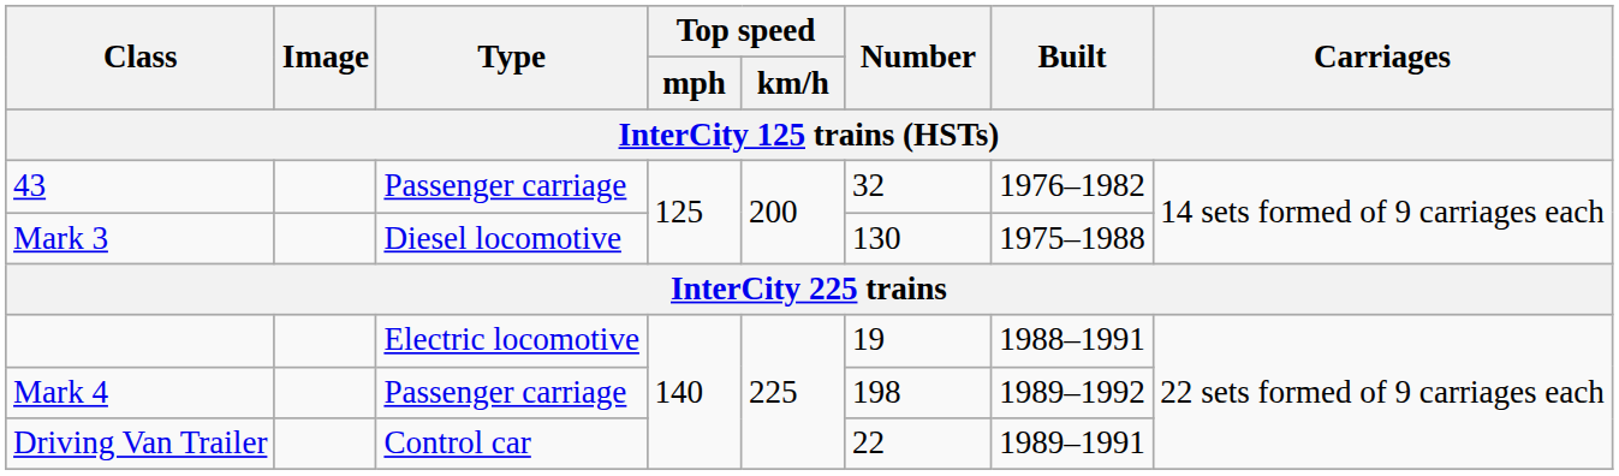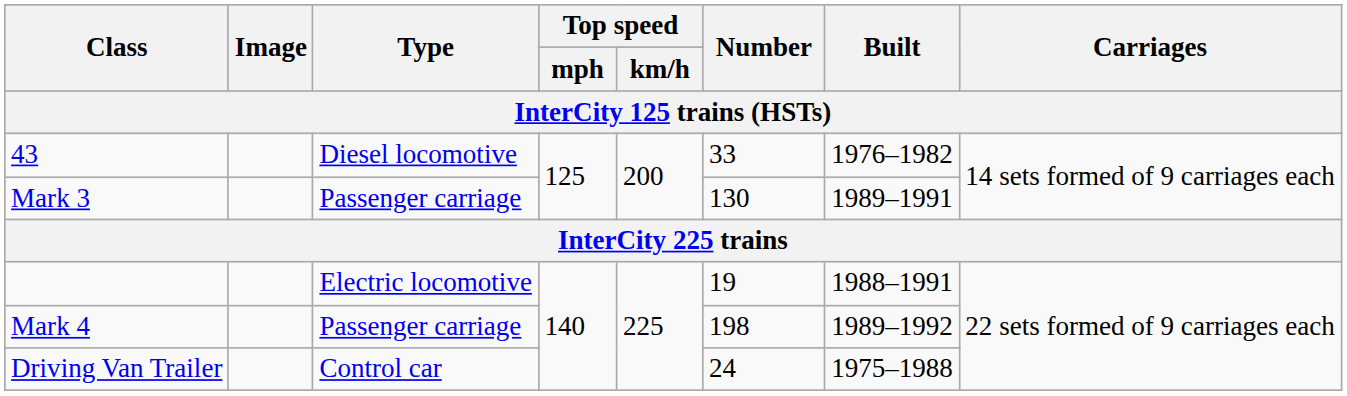43 | Type: Passenger carriage -> Diesel locomotive
43 | Number: 32 -> 33
Mark 3 | Type: Diesel locomotive -> Passenger carriage
Mark 3 | Built: 1975–1988 -> 1989–1991
Driving Van Trailer | Number: 22 -> 24
Driving Van Trailer | Built: 1989–1991 -> 1975–1988
